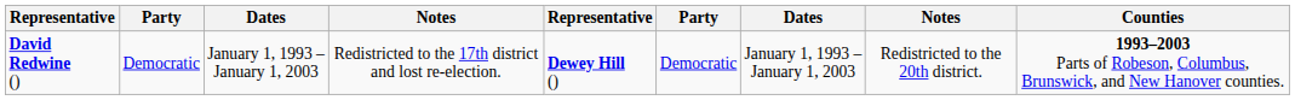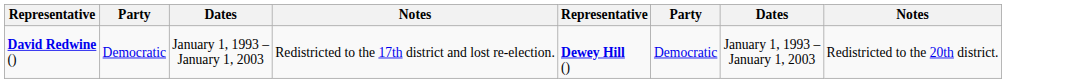- column: Counties | 1993–2003 Parts of Robeson, Columbus, Brunswick, and New Hanover counties.
